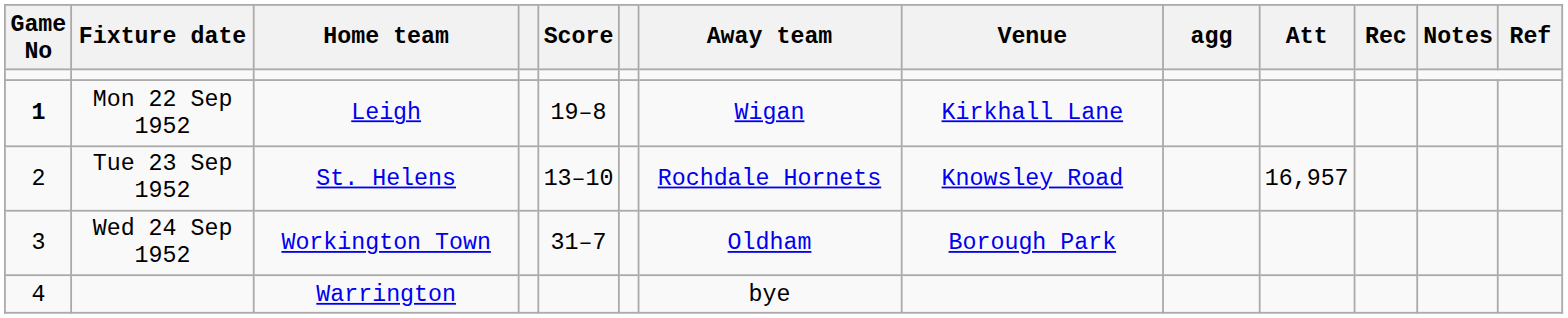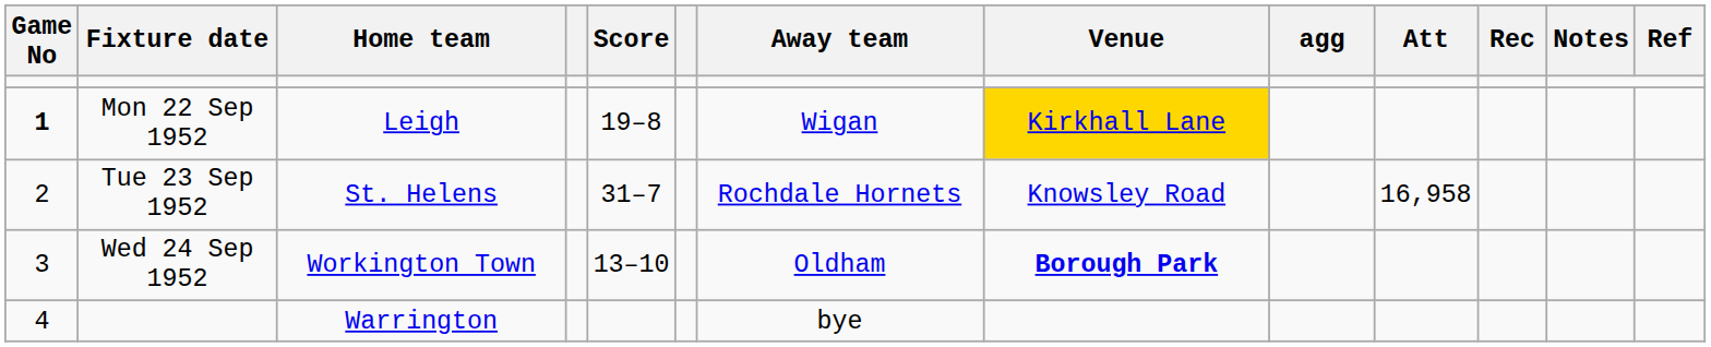Leigh | Venue: no background -> gold background
St. Helens | Score: 13–10 -> 31–7
St. Helens | Att: 16,957 -> 16,958
Workington Town | Score: 31–7 -> 13–10
Workington Town | Venue: normal -> bold
